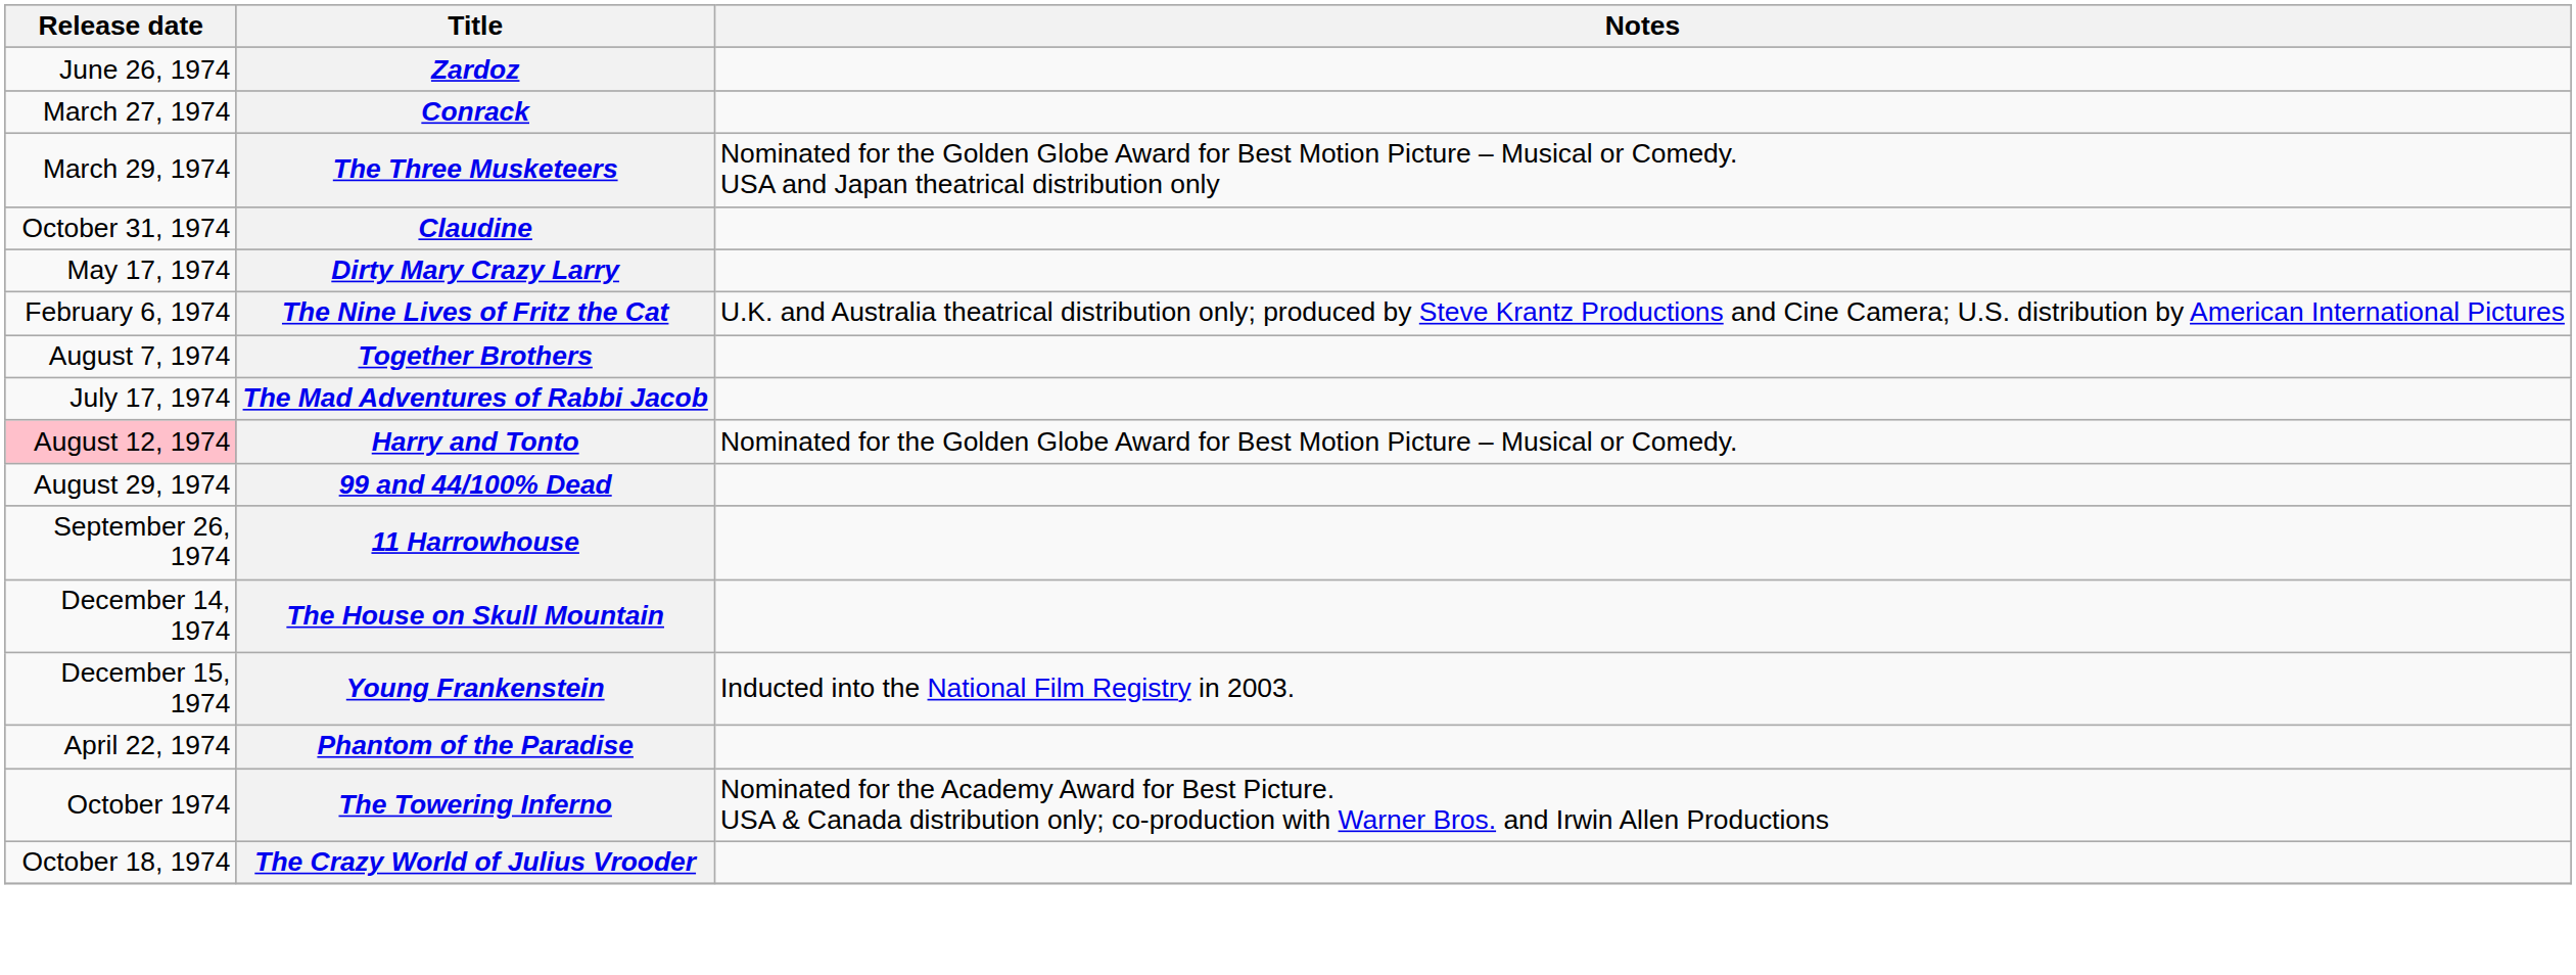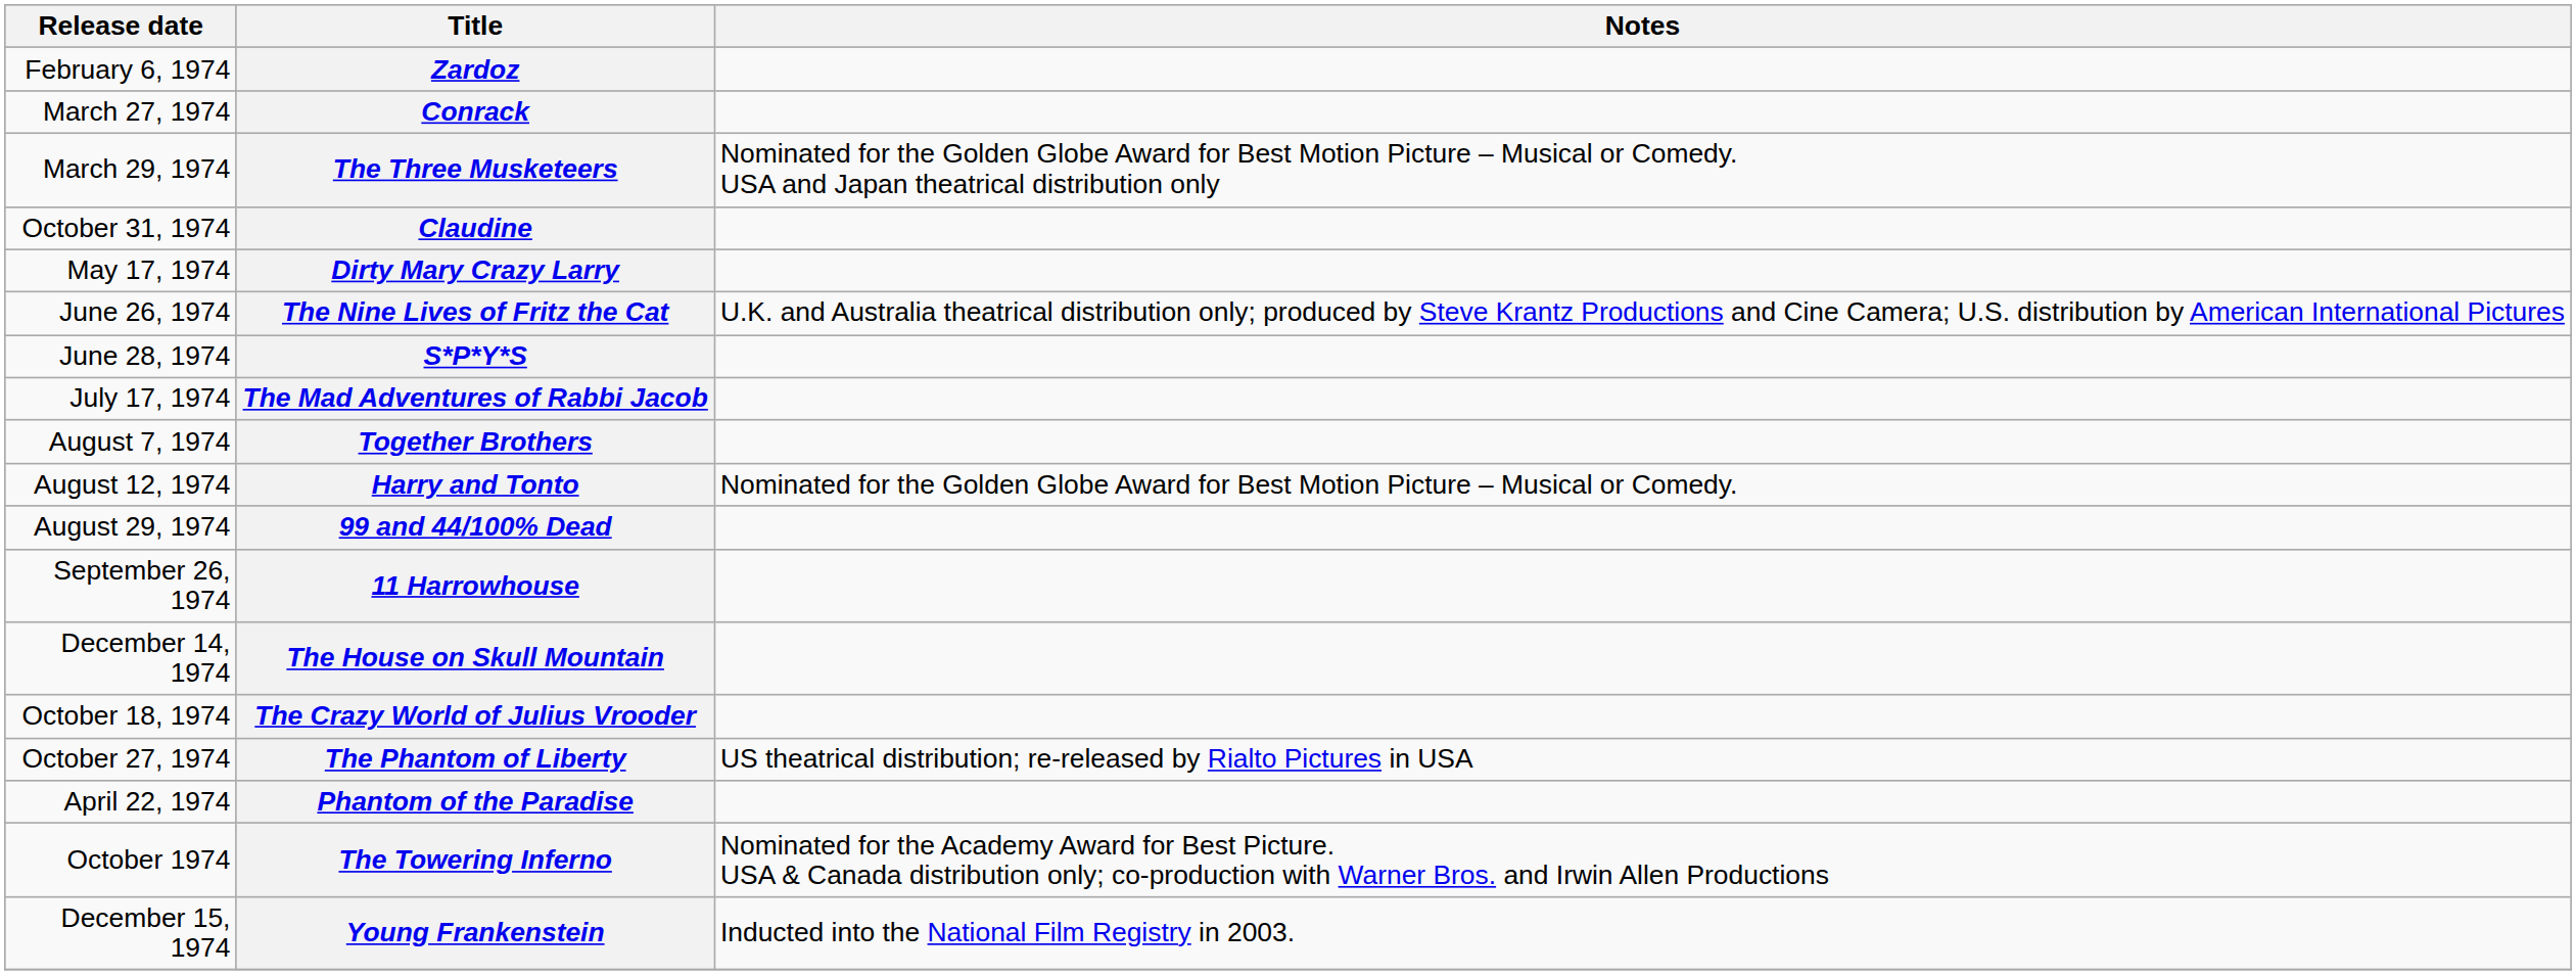Zardoz | Release date: June 26, 1974 -> February 6, 1974
The Nine Lives of Fritz the Cat | Release date: February 6, 1974 -> June 26, 1974
+ row: June 28, 1974 | S*P*Y*S
rows swapped: The Mad Adventures of Rabbi Jacob <-> Together Brothers
Harry and Tonto | Release date: pink background -> no background
rows swapped: The Crazy World of Julius Vrooder <-> Young Frankenstein
+ row: October 27, 1974 | The Phantom of Liberty | US theatrical distribution; re-released by Rialto Pictures in USA
